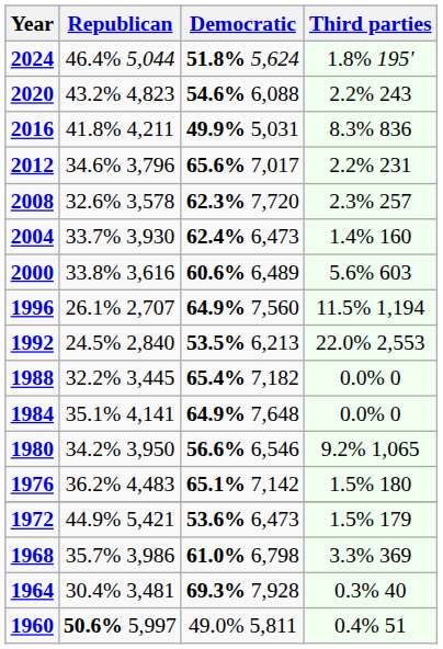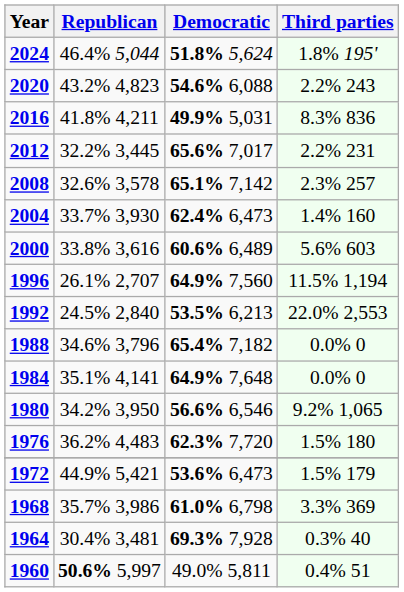2012 | Republican: 34.6% 3,796 -> 32.2% 3,445
2008 | Democratic: 62.3% 7,720 -> 65.1% 7,142
1988 | Republican: 32.2% 3,445 -> 34.6% 3,796
1976 | Democratic: 65.1% 7,142 -> 62.3% 7,720
